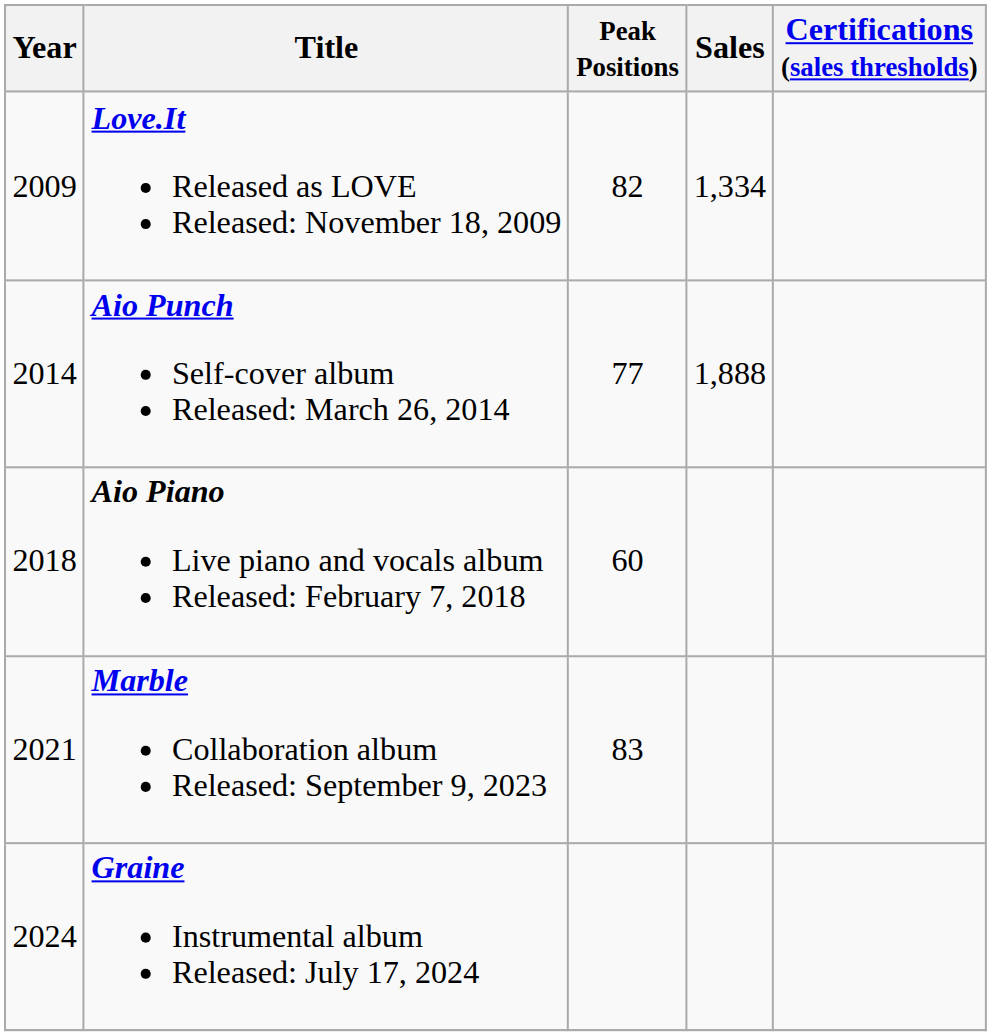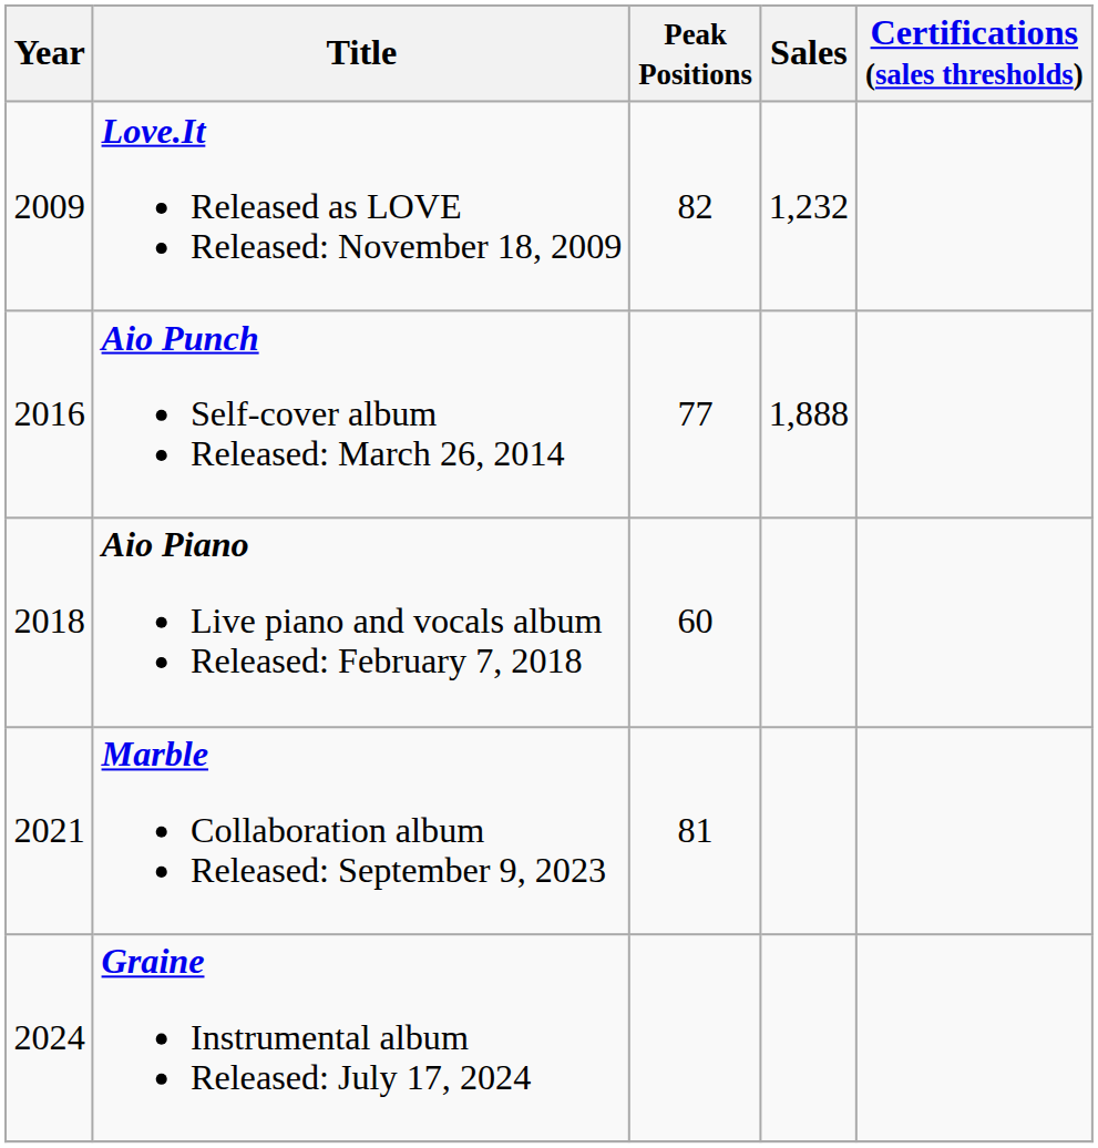Love.It Released as LOVE Released: November 18, 2009 | Sales: 1,334 -> 1,232
Aio Punch Self-cover album Released: March 26, 2014 | Year: 2014 -> 2016
Marble Collaboration album Released: September 9, 2023 | Peak Positions: 83 -> 81
